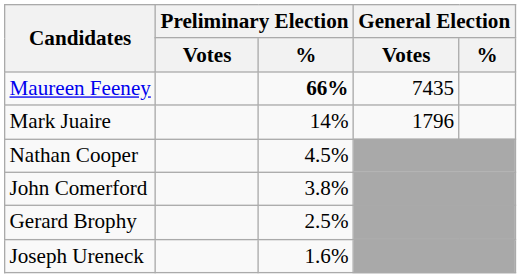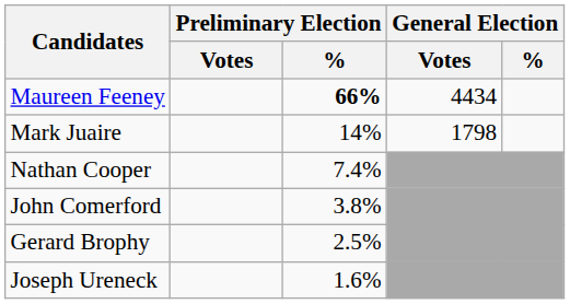Maureen Feeney | General Election / Votes: 7435 -> 4434
Mark Juaire | General Election / Votes: 1796 -> 1798
Nathan Cooper | Preliminary Election / %: 4.5% -> 7.4%
